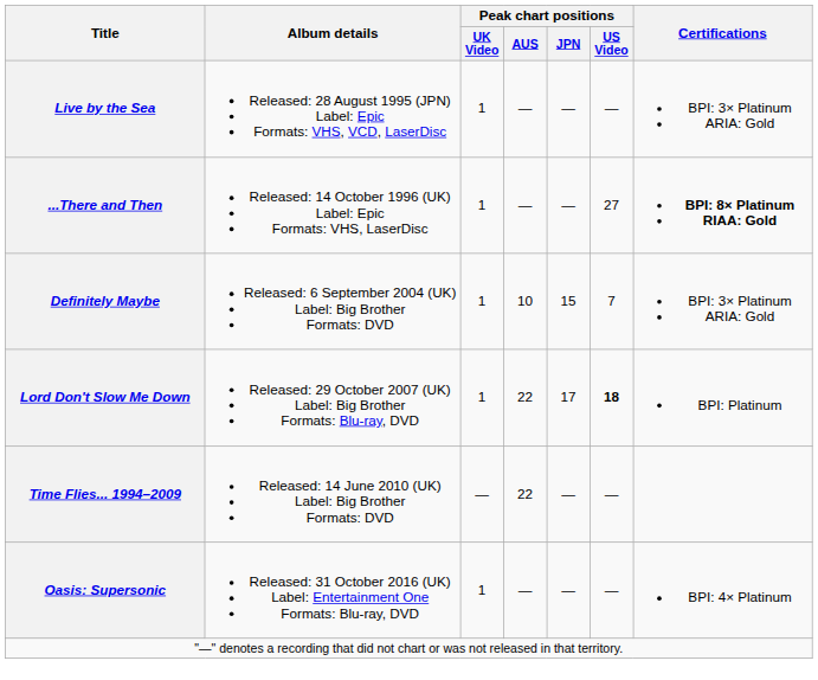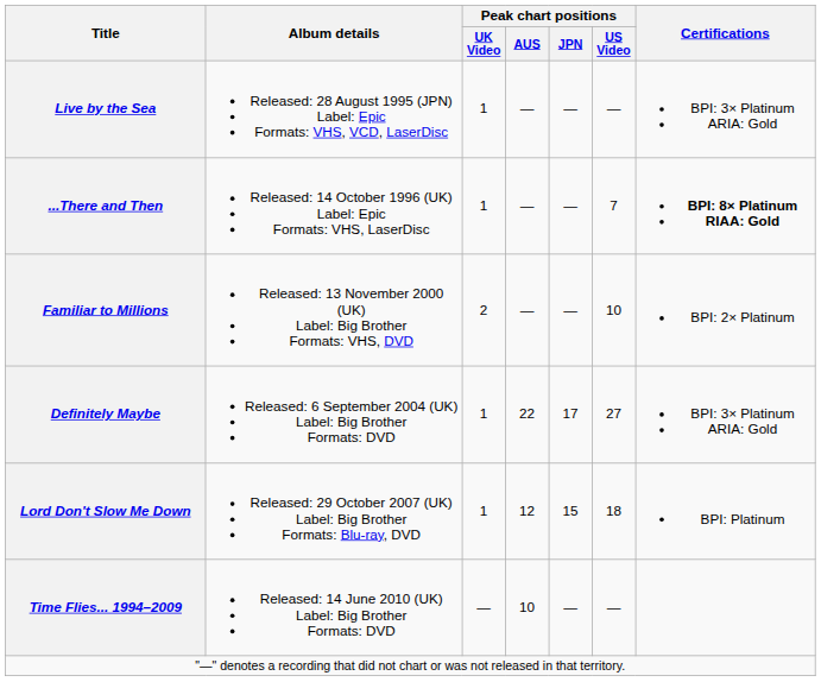...There and Then | Peak chart positions / US Video: 27 -> 7
+ row: Familiar to Millions | Released: 13 November 2000 (UK) Label: Big Brother Formats: VHS, DVD | 2 | — | — | 10 | BPI: 2× Platinum
Definitely Maybe | Peak chart positions / AUS: 10 -> 22
Definitely Maybe | Peak chart positions / JPN: 15 -> 17
Definitely Maybe | Peak chart positions / US Video: 7 -> 27
Lord Don't Slow Me Down | Peak chart positions / AUS: 22 -> 12
Lord Don't Slow Me Down | Peak chart positions / JPN: 17 -> 15
Lord Don't Slow Me Down | Peak chart positions / US Video: bold -> normal
Time Flies... 1994–2009 | Peak chart positions / AUS: 22 -> 10
- row: Oasis: Supersonic | Released: 31 October 2016 (UK) Label: Entertainment One Formats: Blu-ray, DVD | 1 | — | — | — | BPI: 4× Platinum
